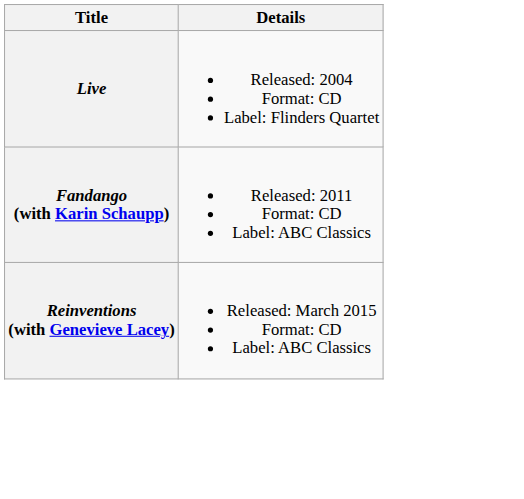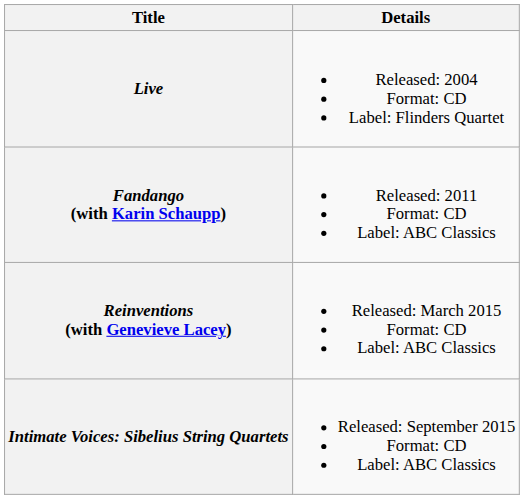+ row: Intimate Voices: Sibelius String Quartets | Released: September 2015 Format: CD Label: ABC Classics
